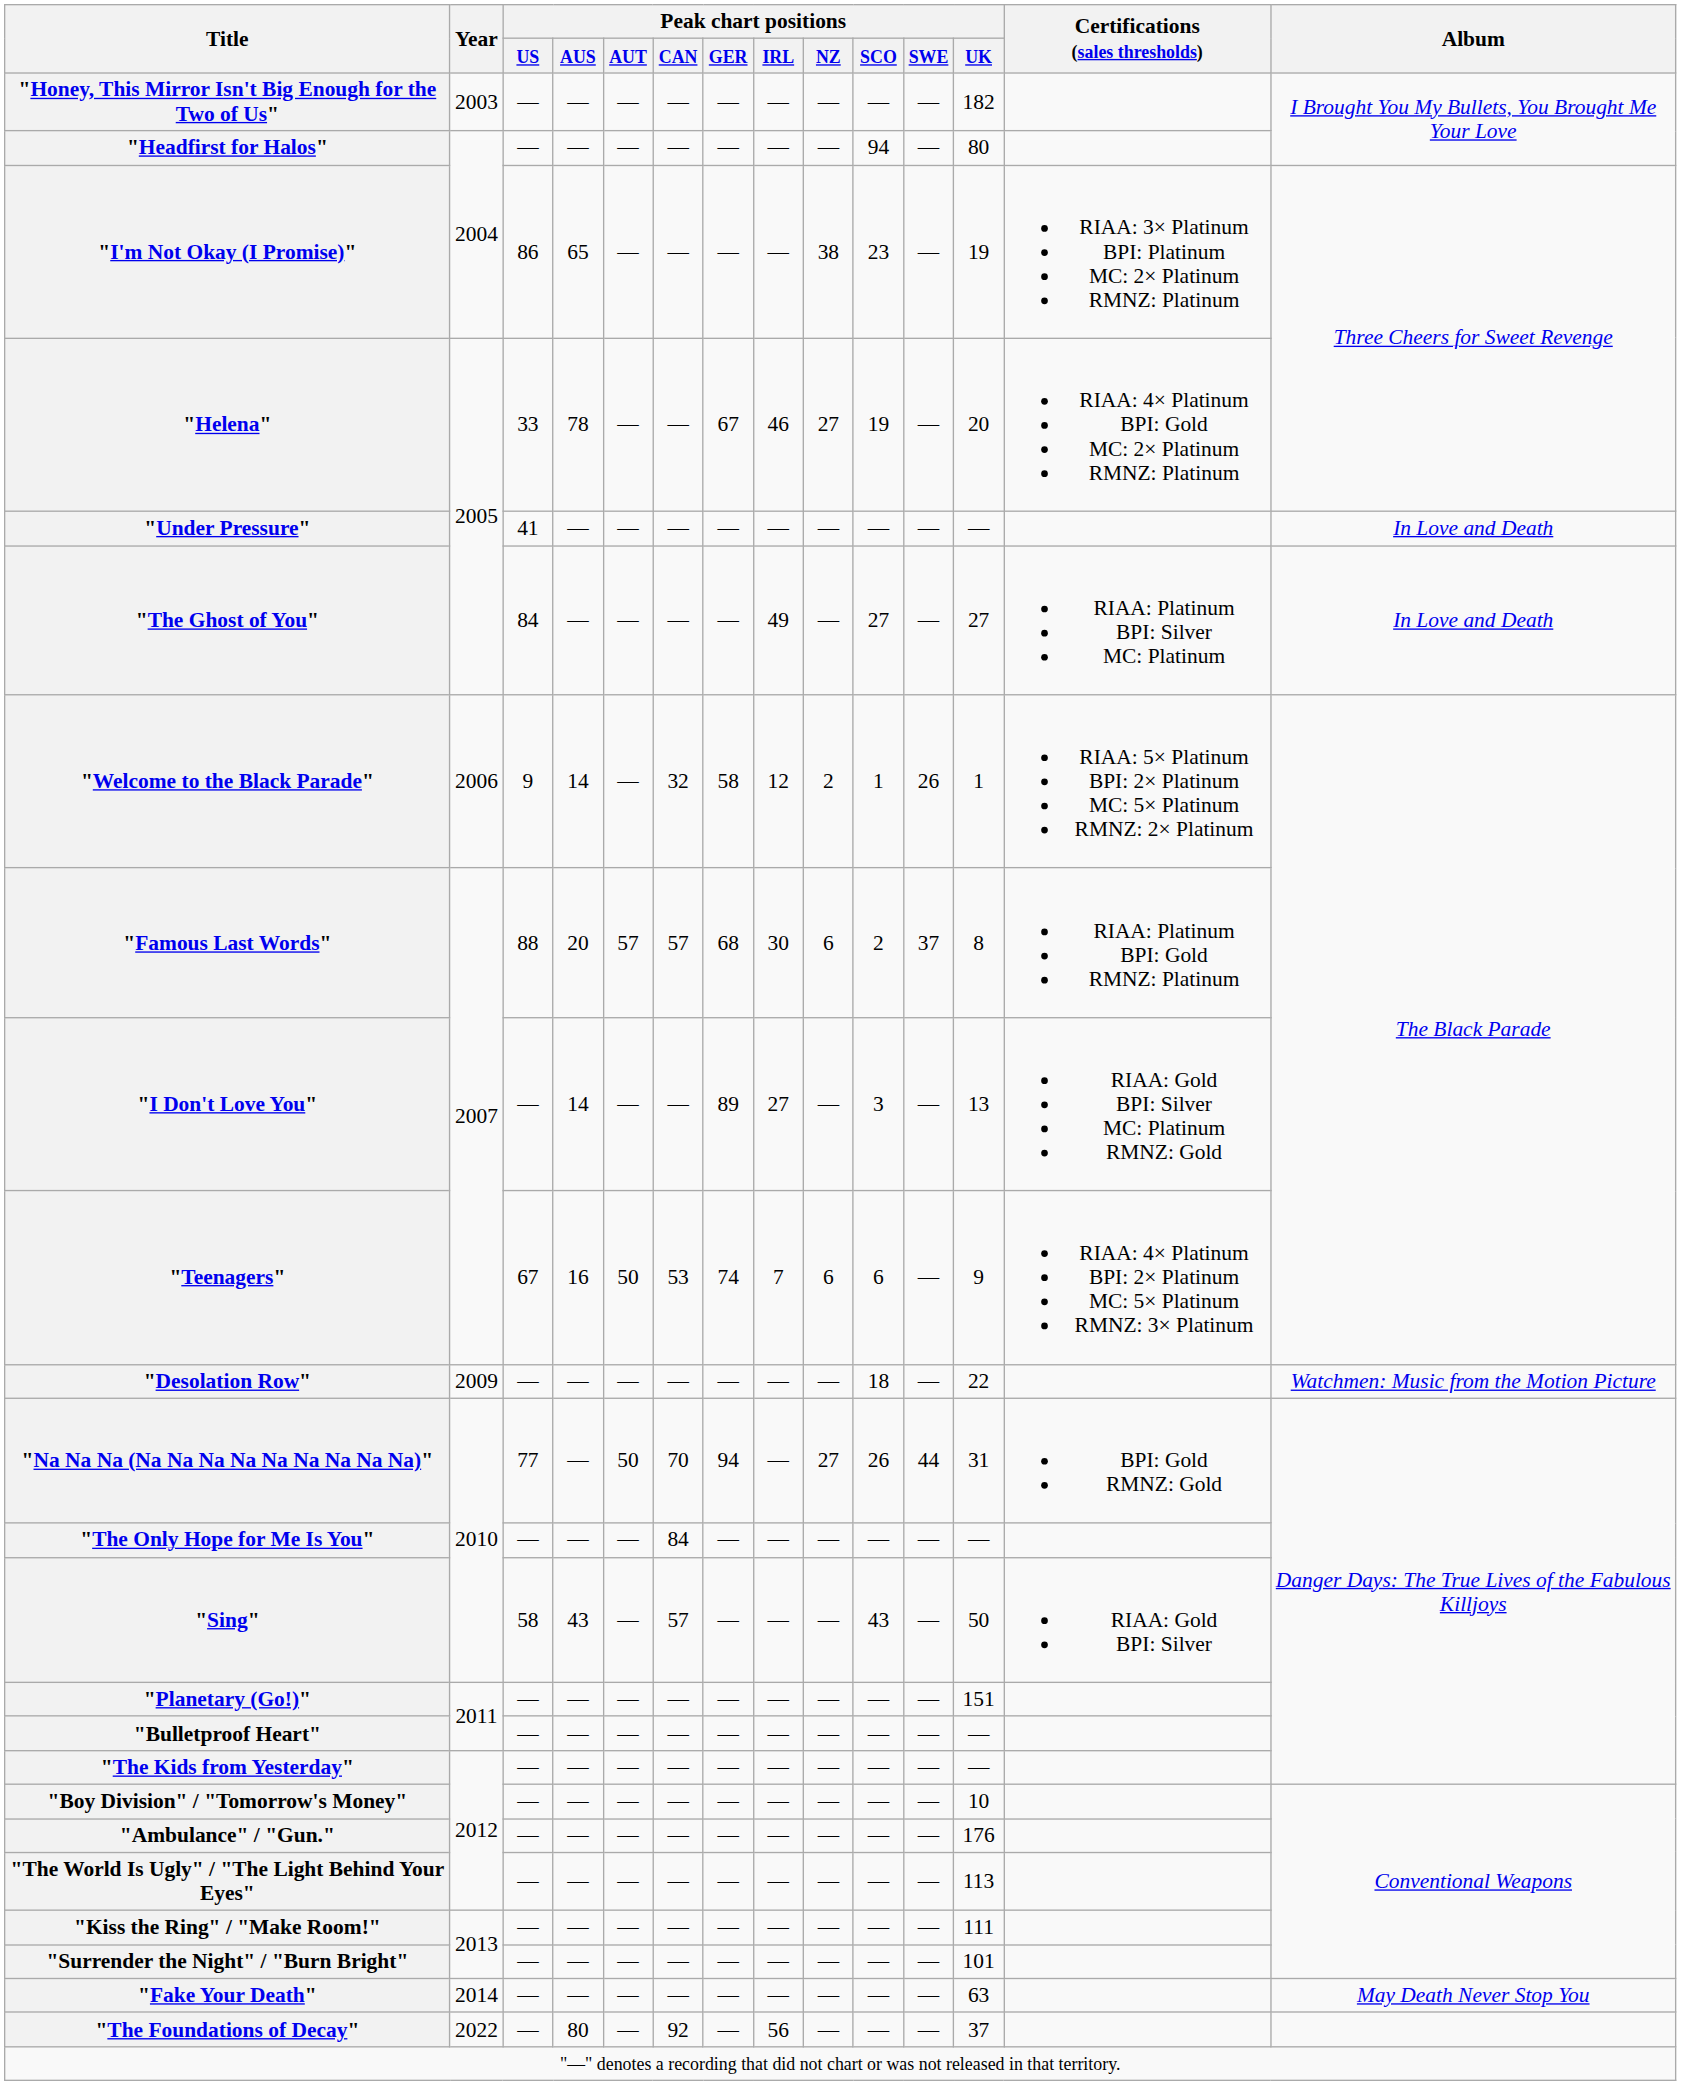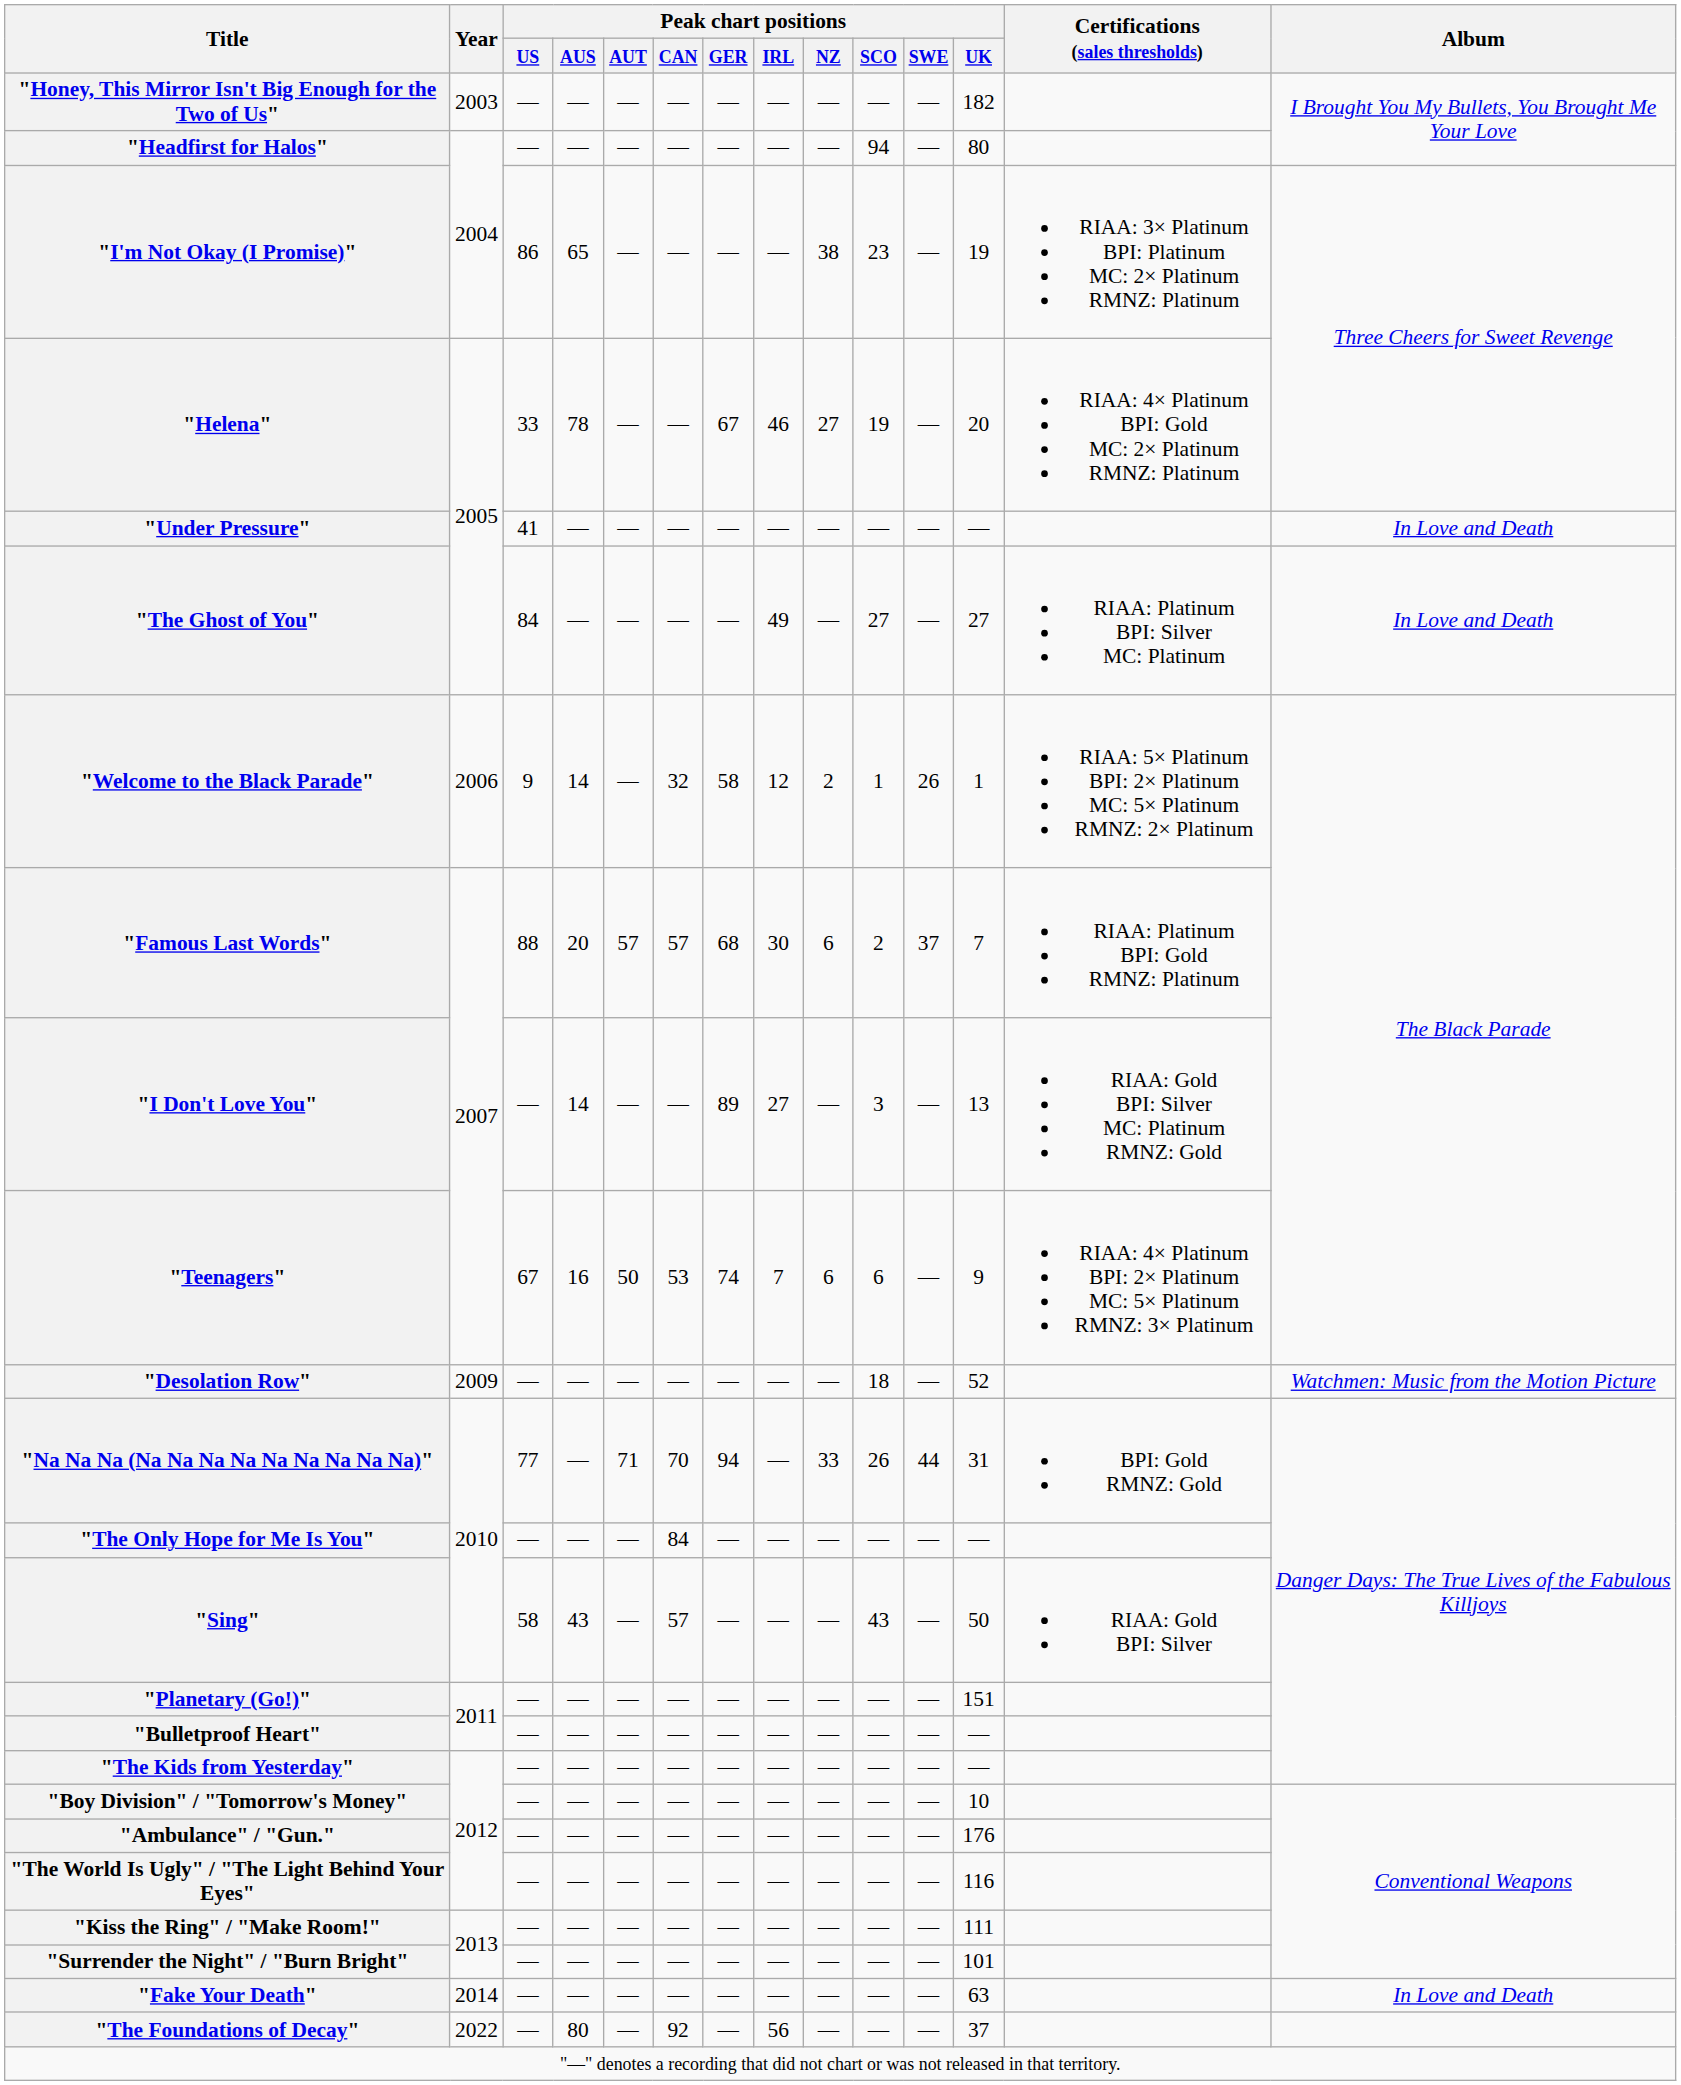"Famous Last Words" | Peak chart positions / UK: 8 -> 7
"Desolation Row" | Peak chart positions / UK: 22 -> 52
"Na Na Na (Na Na Na Na Na Na Na Na Na)" | Peak chart positions / AUT: 50 -> 71
"Na Na Na (Na Na Na Na Na Na Na Na Na)" | Peak chart positions / NZ: 27 -> 33
"The World Is Ugly" / "The Light Behind Your Eyes" | Peak chart positions / UK: 113 -> 116
"Fake Your Death" | Album: May Death Never Stop You -> In Love and Death
